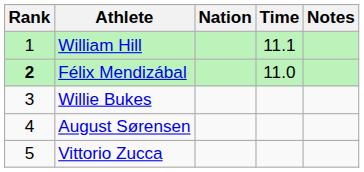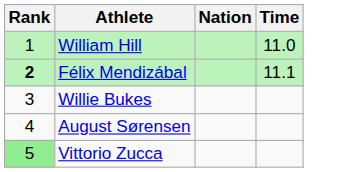- column: Notes
William Hill | Time: 11.1 -> 11.0
Félix Mendizábal | Time: 11.0 -> 11.1
Vittorio Zucca | Rank: no background -> lightgreen background
